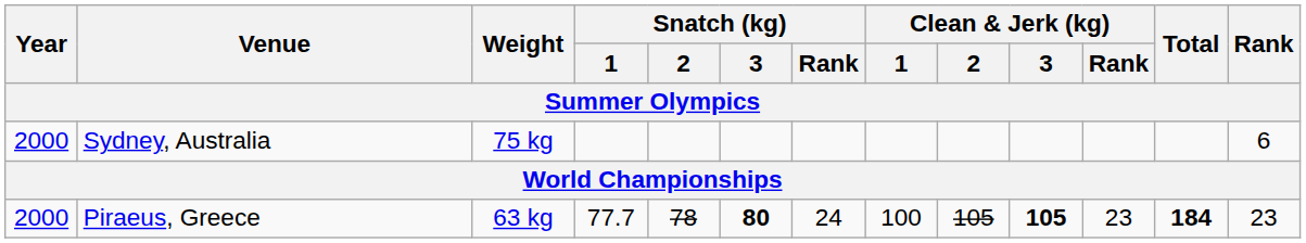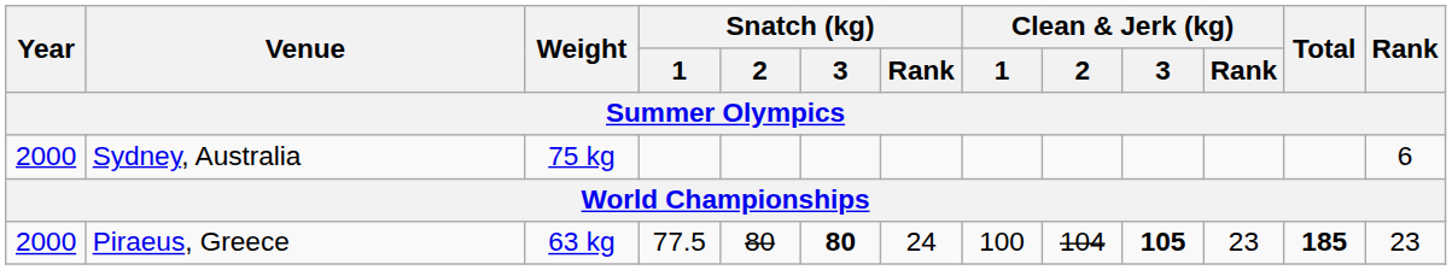Piraeus, Greece | Snatch (kg) / 1: 77.7 -> 77.5
Piraeus, Greece | Snatch (kg) / 2: 78 -> 80
Piraeus, Greece | Clean & Jerk (kg) / 2: 105 -> 104
Piraeus, Greece | Total: 184 -> 185
